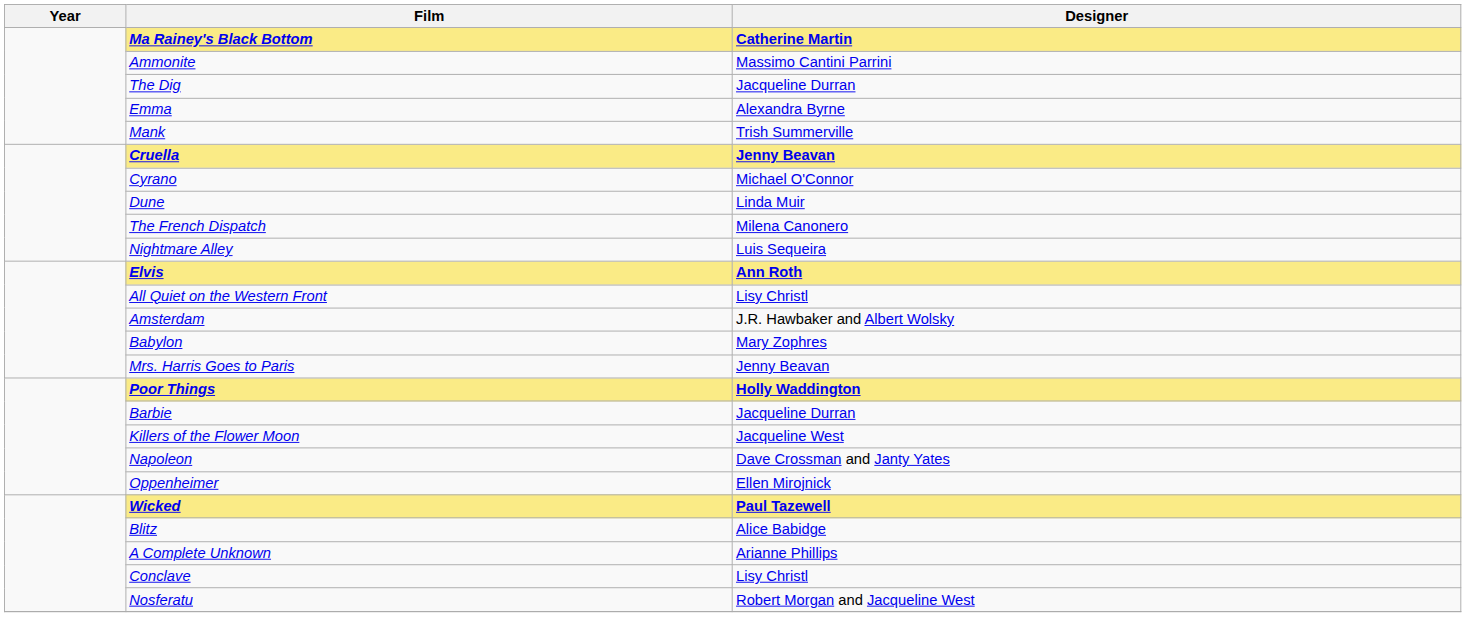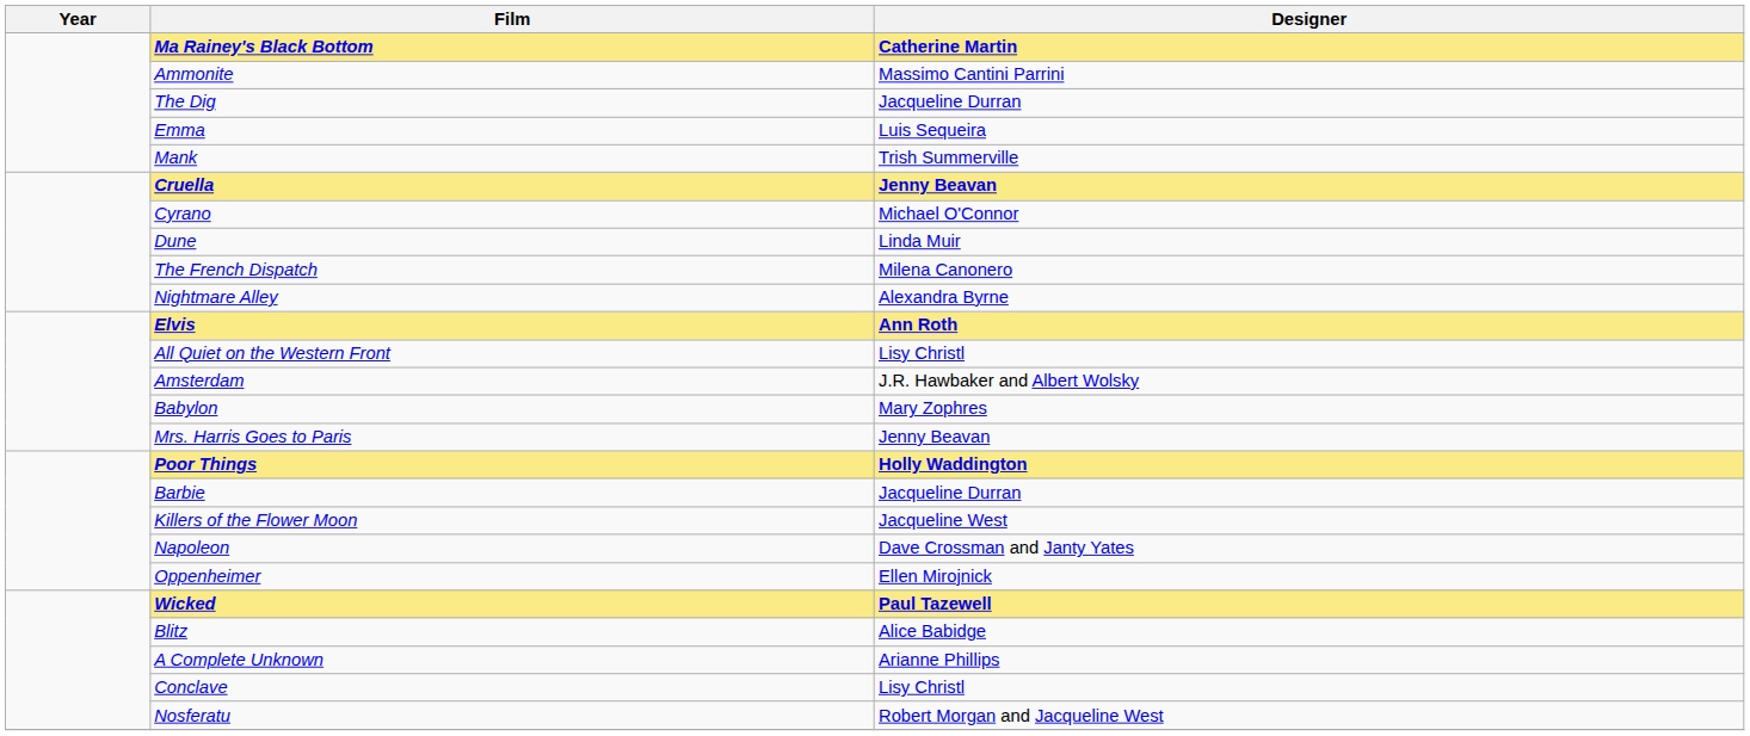Emma | Designer: Alexandra Byrne -> Luis Sequeira
Nightmare Alley | Designer: Luis Sequeira -> Alexandra Byrne
